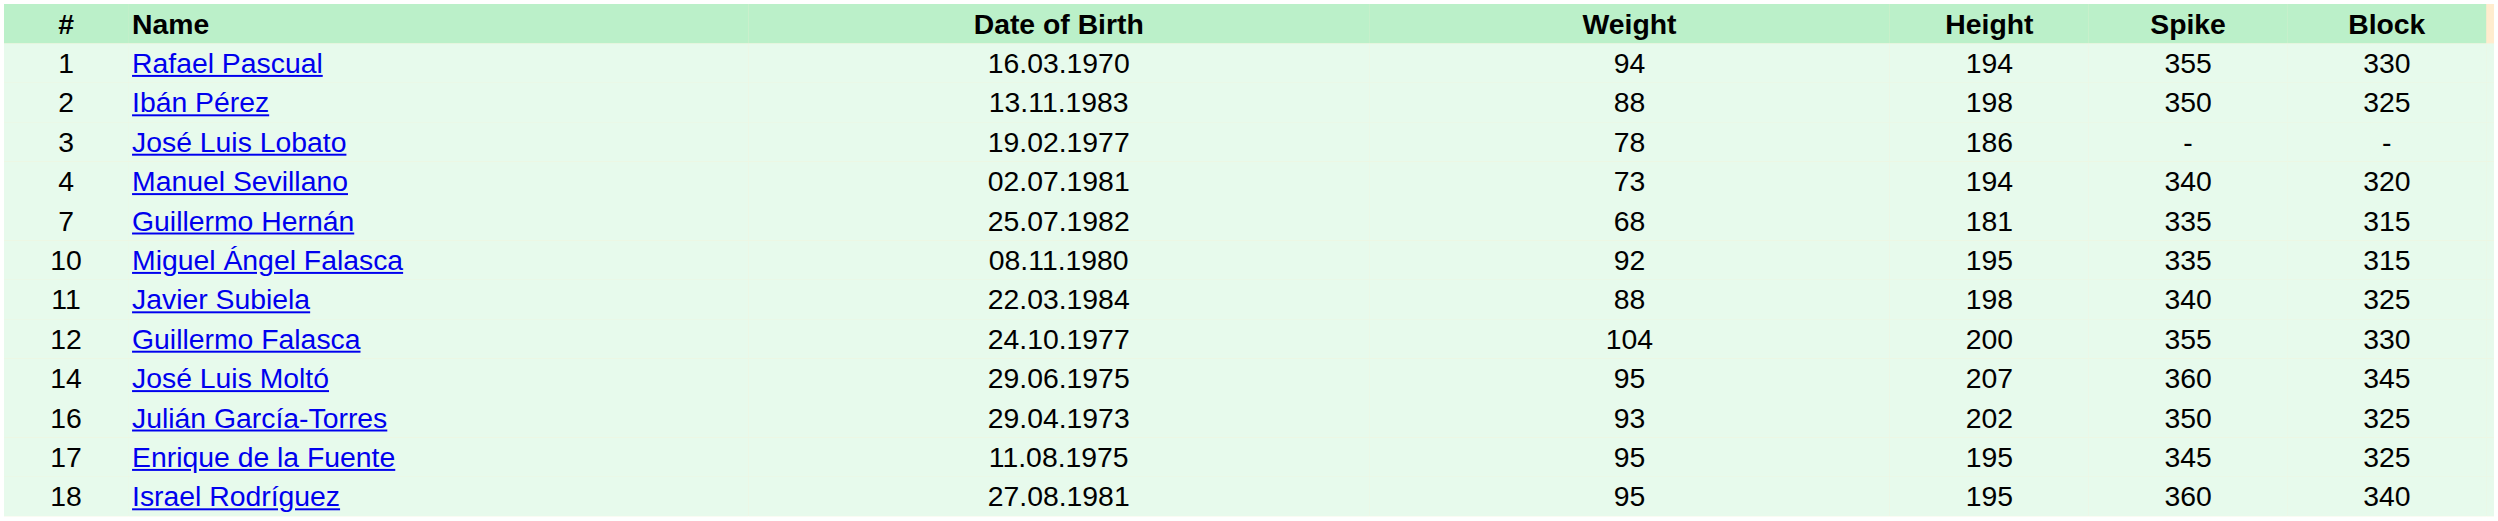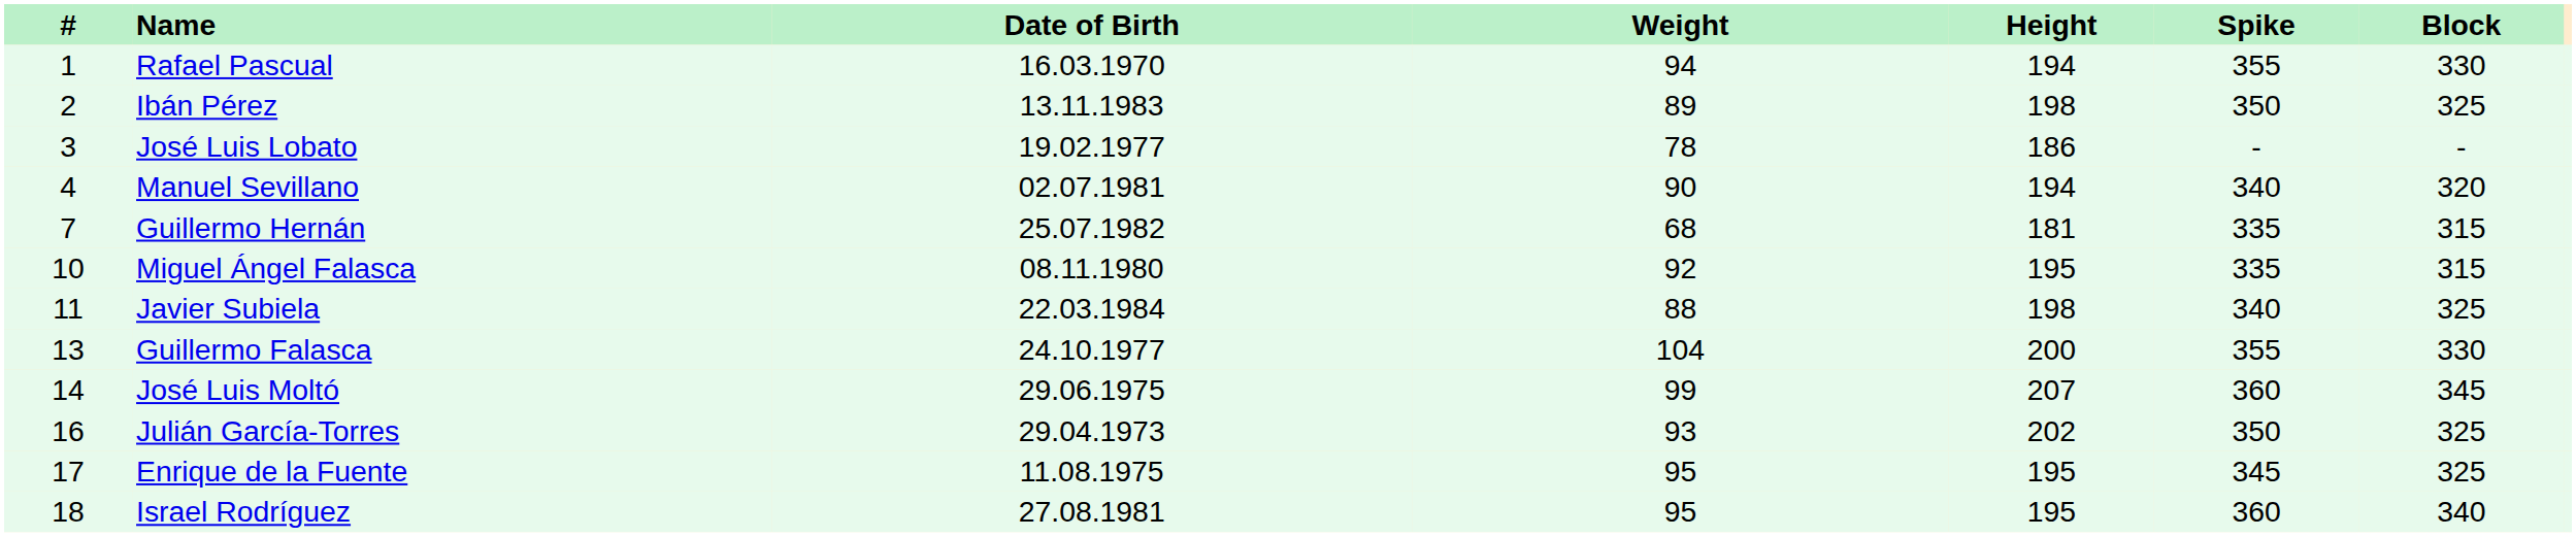Ibán Pérez | Weight: 88 -> 89
Manuel Sevillano | Weight: 73 -> 90
Guillermo Falasca | #: 12 -> 13
José Luis Moltó | Weight: 95 -> 99
